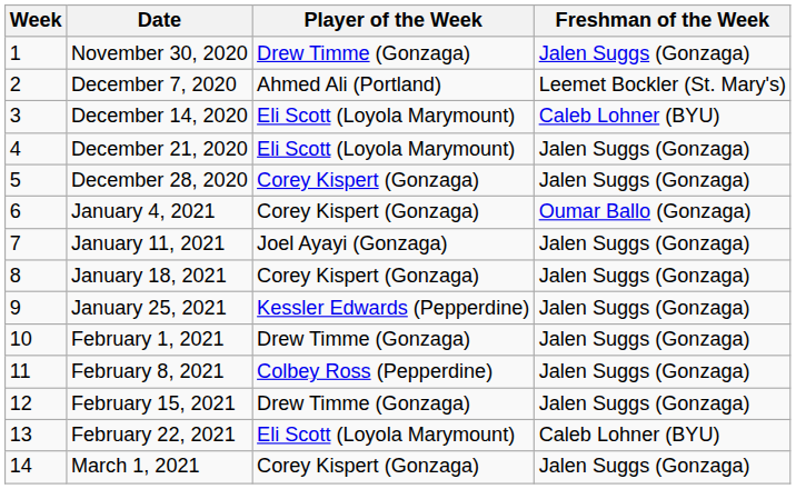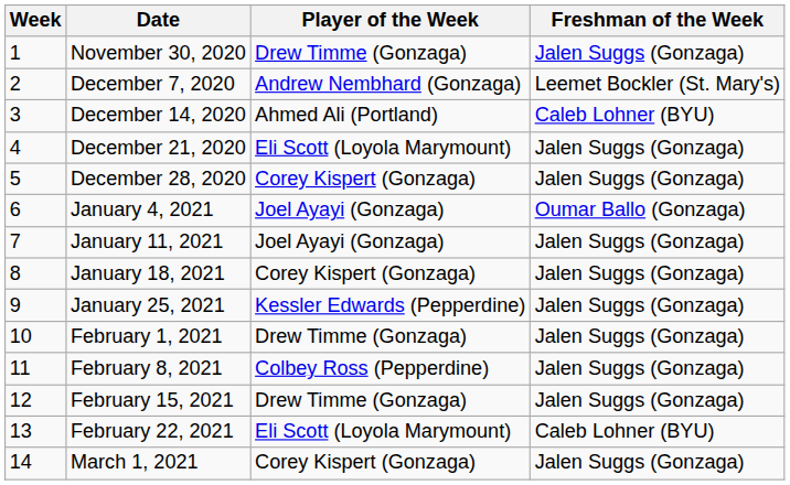December 7, 2020 | Player of the Week: Ahmed Ali (Portland) -> Andrew Nembhard (Gonzaga)
December 14, 2020 | Player of the Week: Eli Scott (Loyola Marymount) -> Ahmed Ali (Portland)
January 4, 2021 | Player of the Week: Corey Kispert (Gonzaga) -> Joel Ayayi (Gonzaga)
